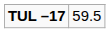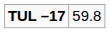TUL –17 | column 2: 59.5 -> 59.8
